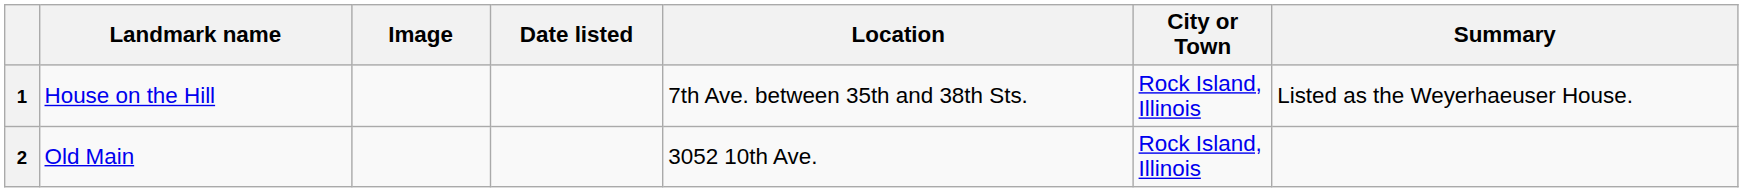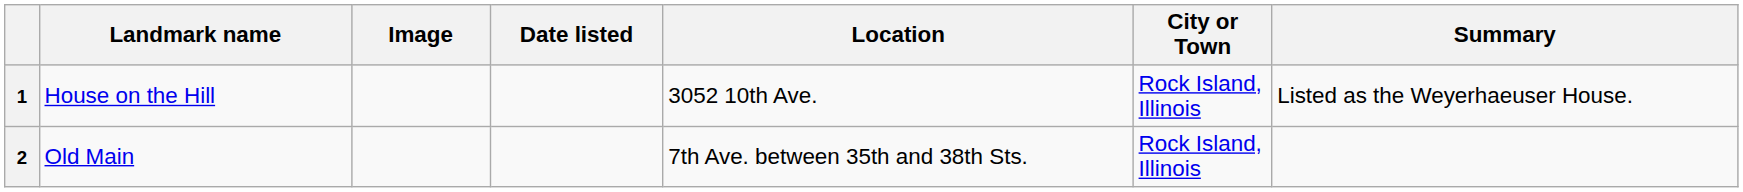1 | Location: 7th Ave. between 35th and 38th Sts. -> 3052 10th Ave.
2 | Location: 3052 10th Ave. -> 7th Ave. between 35th and 38th Sts.
